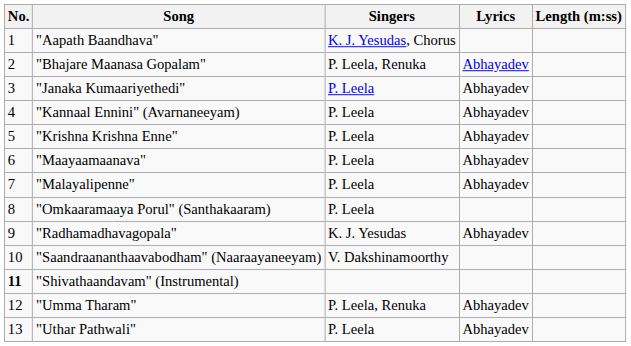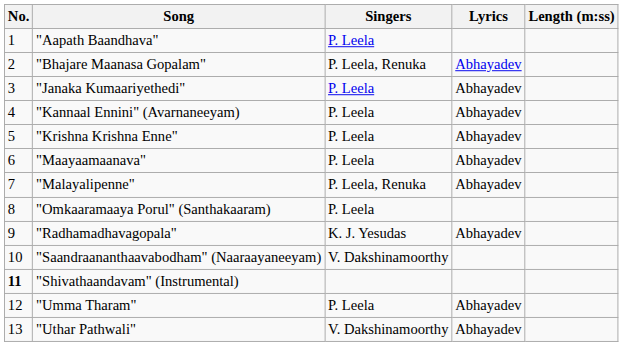"Aapath Baandhava" | Singers: K. J. Yesudas, Chorus -> P. Leela
"Malayalipenne" | Singers: P. Leela -> P. Leela, Renuka
"Umma Tharam" | Singers: P. Leela, Renuka -> P. Leela
"Uthar Pathwali" | Singers: P. Leela -> V. Dakshinamoorthy
